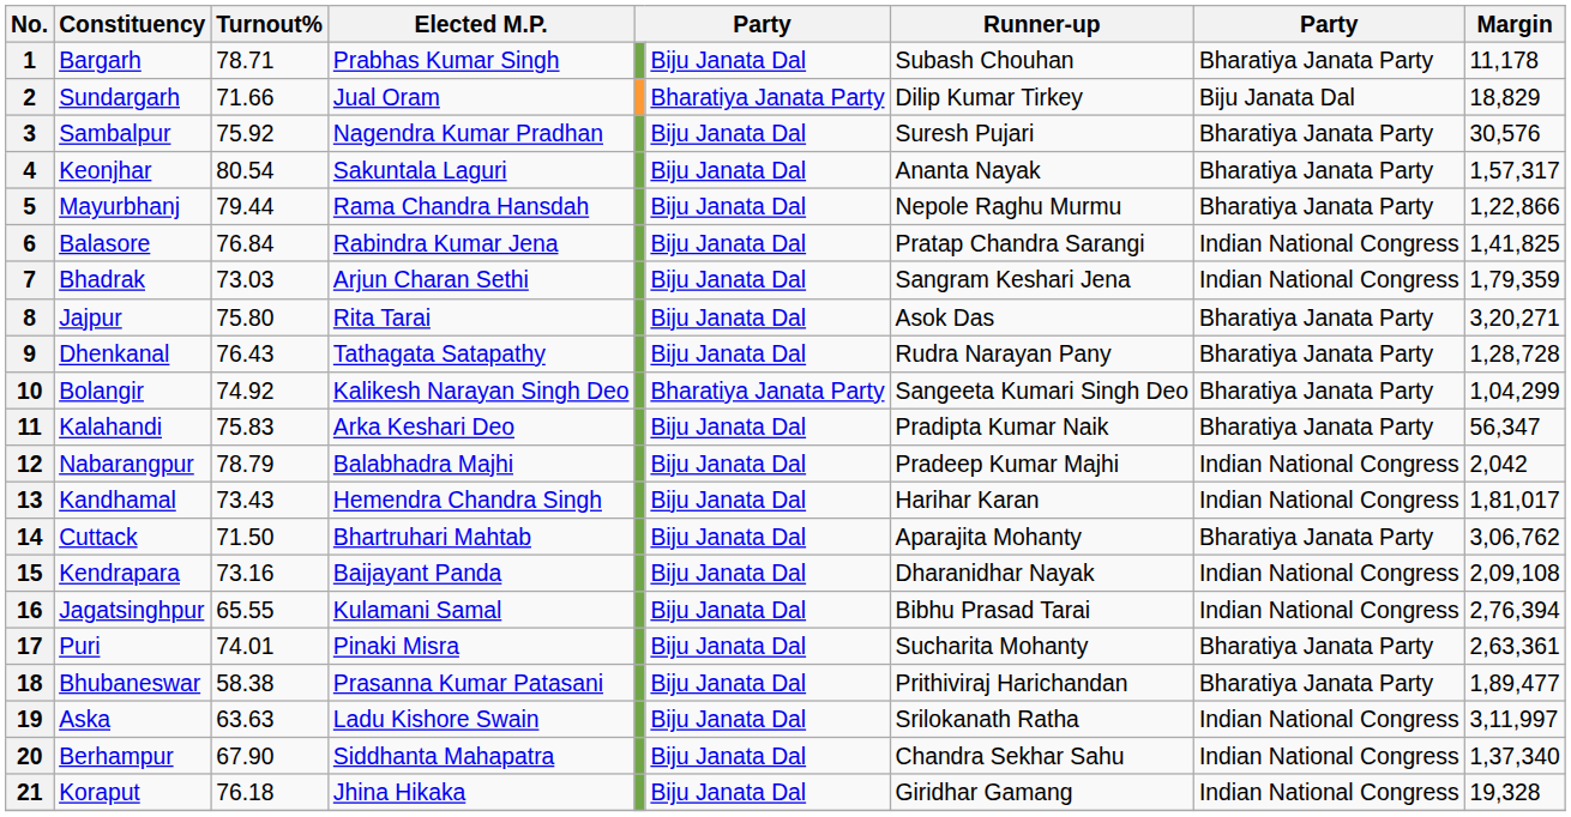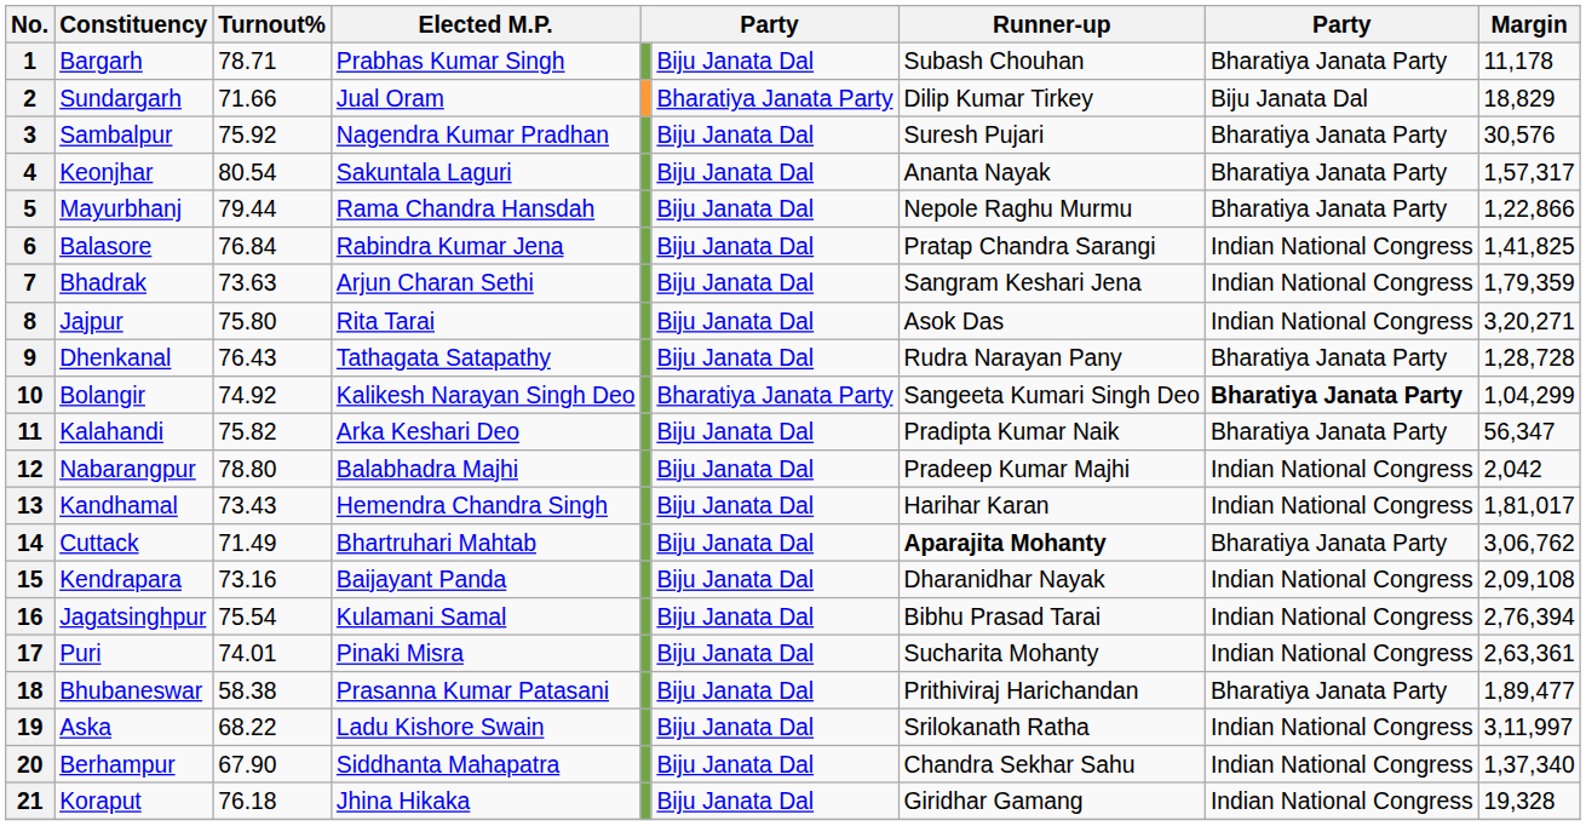7 | Turnout%: 73.03 -> 73.63
8 | column 8: Bharatiya Janata Party -> Indian National Congress
10 | column 8: normal -> bold
11 | Turnout%: 75.83 -> 75.82
12 | Turnout%: 78.79 -> 78.80
14 | Turnout%: 71.50 -> 71.49
14 | Runner-up: normal -> bold
16 | Turnout%: 65.55 -> 75.54
17 | column 8: Bharatiya Janata Party -> Indian National Congress
19 | Turnout%: 63.63 -> 68.22
